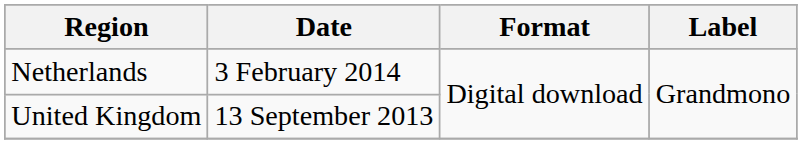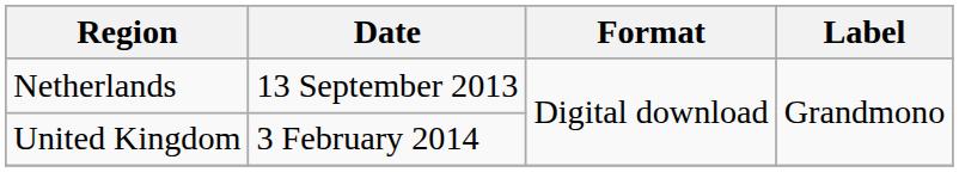Netherlands | Date: 3 February 2014 -> 13 September 2013
United Kingdom | Date: 13 September 2013 -> 3 February 2014
